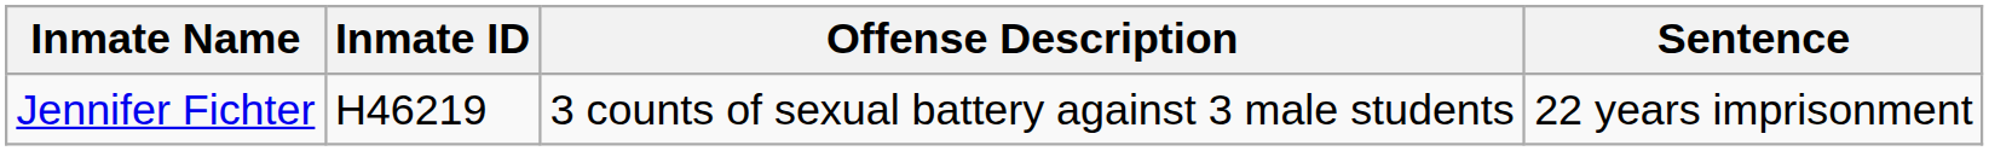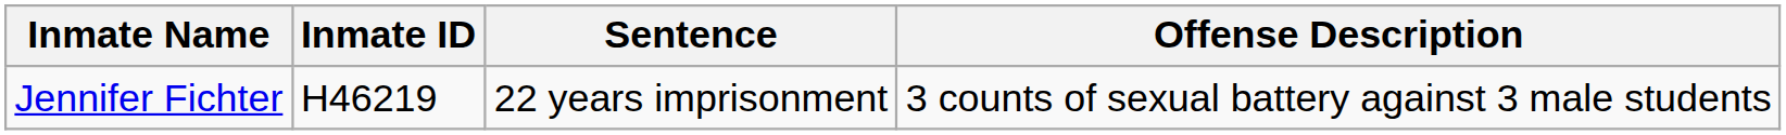columns swapped: Offense Description <-> Sentence
